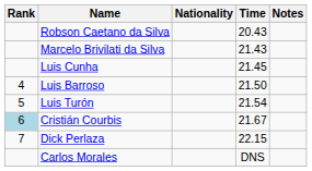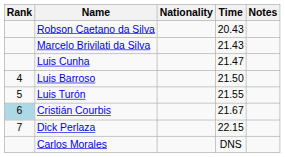Luis Cunha | Time: 21.45 -> 21.47
Luis Turón | Time: 21.54 -> 21.55
